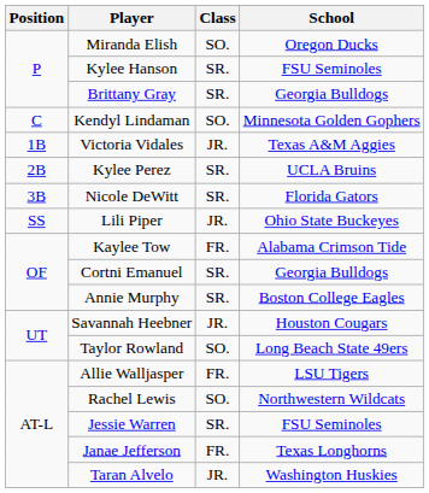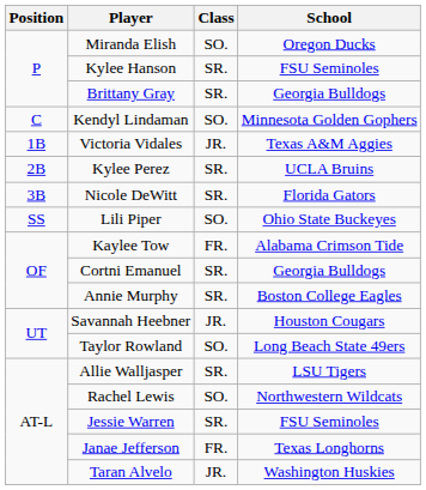Lili Piper | Class: JR. -> SO.
Allie Walljasper | Class: FR. -> SR.
